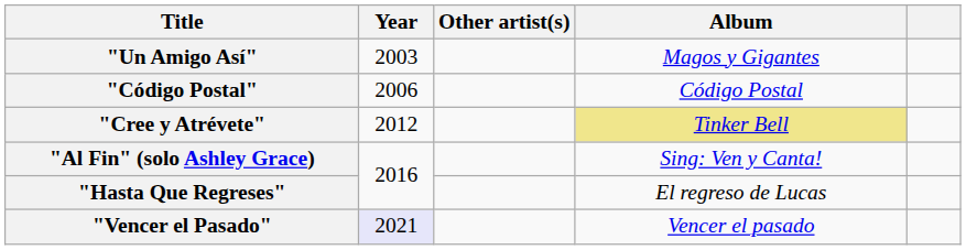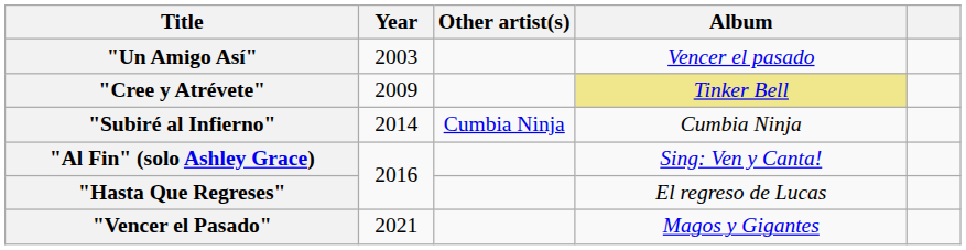"Un Amigo Así" | Album: Magos y Gigantes -> Vencer el pasado
- row: "Código Postal" | 2006 | Código Postal
"Cree y Atrévete" | Year: 2012 -> 2009
+ row: "Subiré al Infierno" | 2014 | Cumbia Ninja | Cumbia Ninja
"Vencer el Pasado" | Year: lavender background -> no background
"Vencer el Pasado" | Album: Vencer el pasado -> Magos y Gigantes
